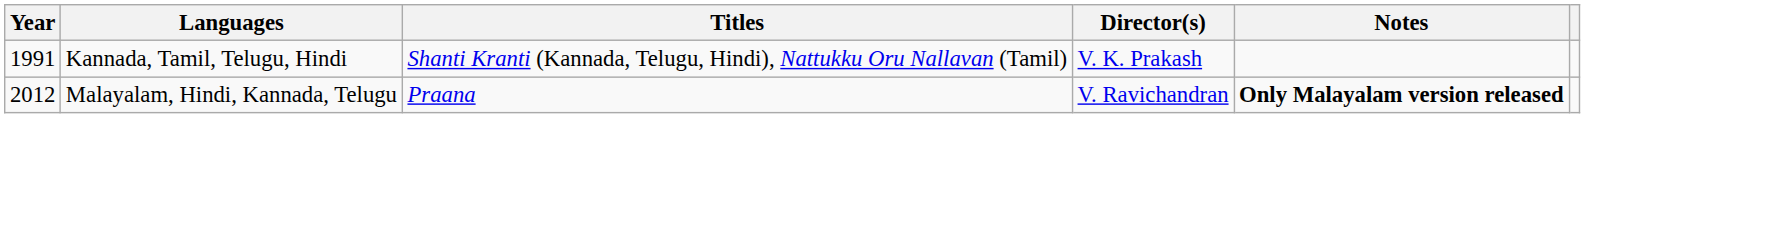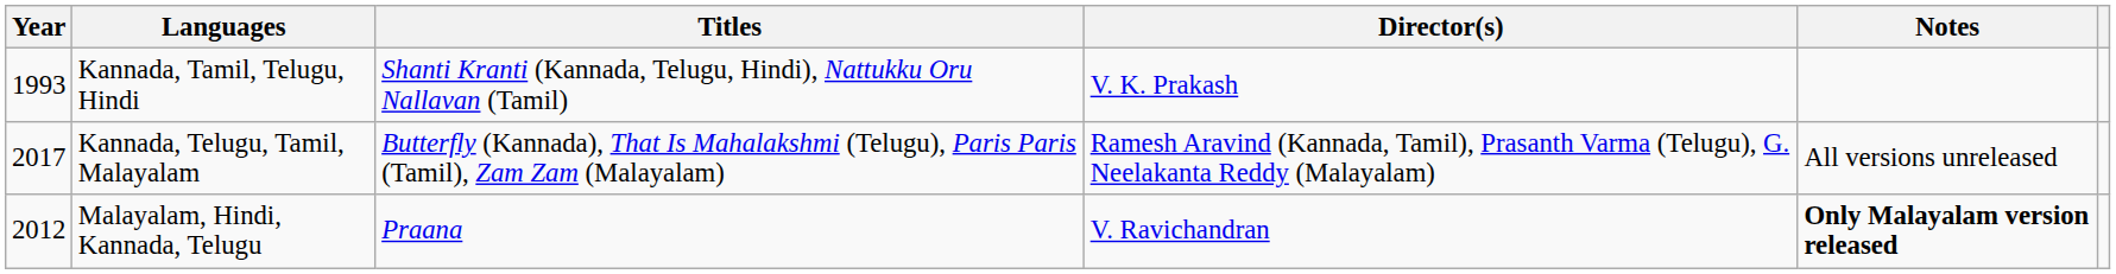Kannada, Tamil, Telugu, Hindi | Year: 1991 -> 1993
+ row: 2017 | Kannada, Telugu, Tamil, Malayalam | Butterfly (Kannada), That Is Mahalakshmi (Telugu), Paris Paris (Tamil), Zam Zam (Malayalam) | Ramesh Aravind (Kannada, Tamil), Prasanth Varma (Telugu), G. Neelakanta Reddy (Malayalam) | All versions unreleased
